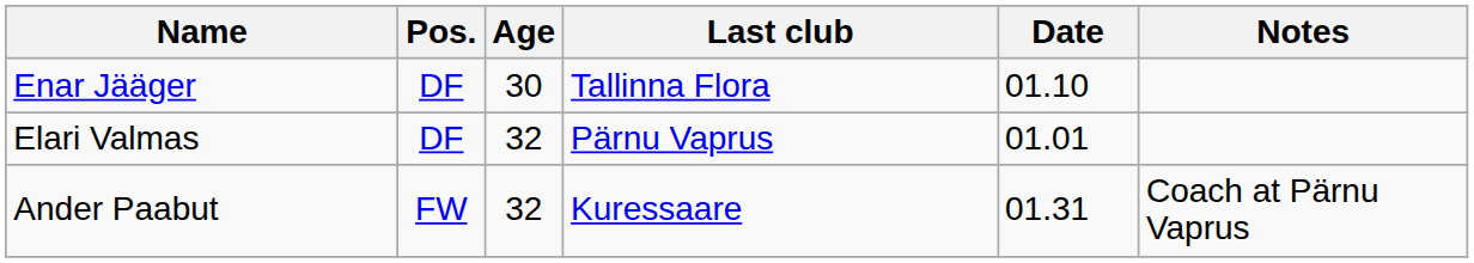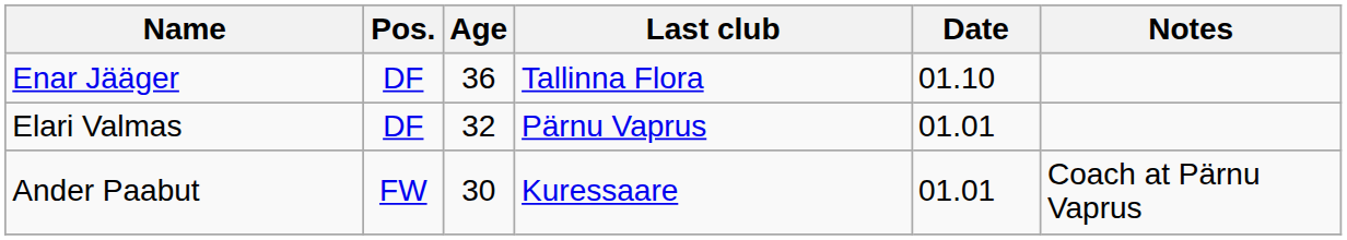Enar Jääger | Age: 30 -> 36
Ander Paabut | Age: 32 -> 30
Ander Paabut | Date: 01.31 -> 01.01
